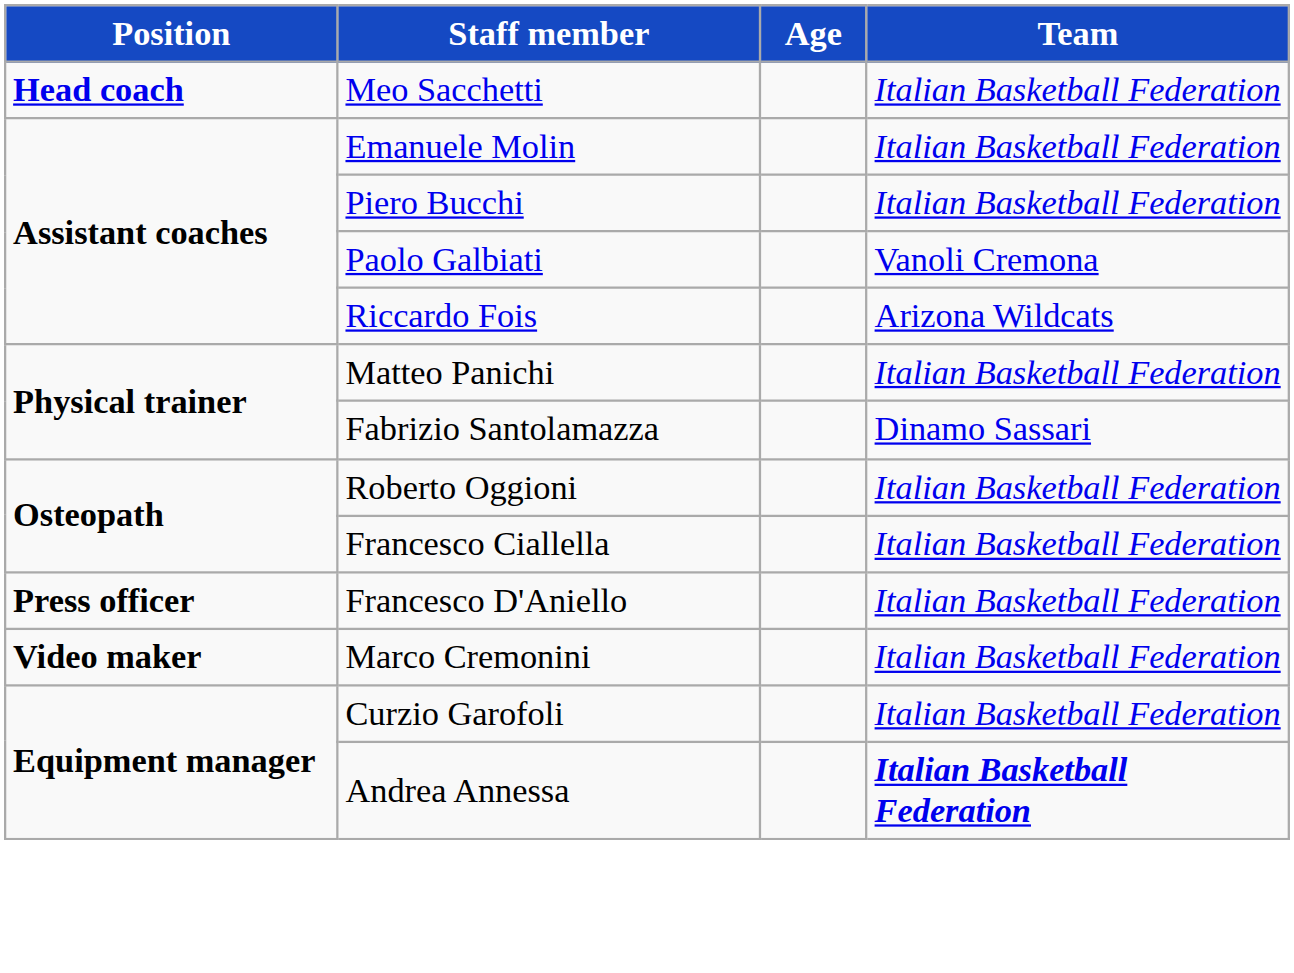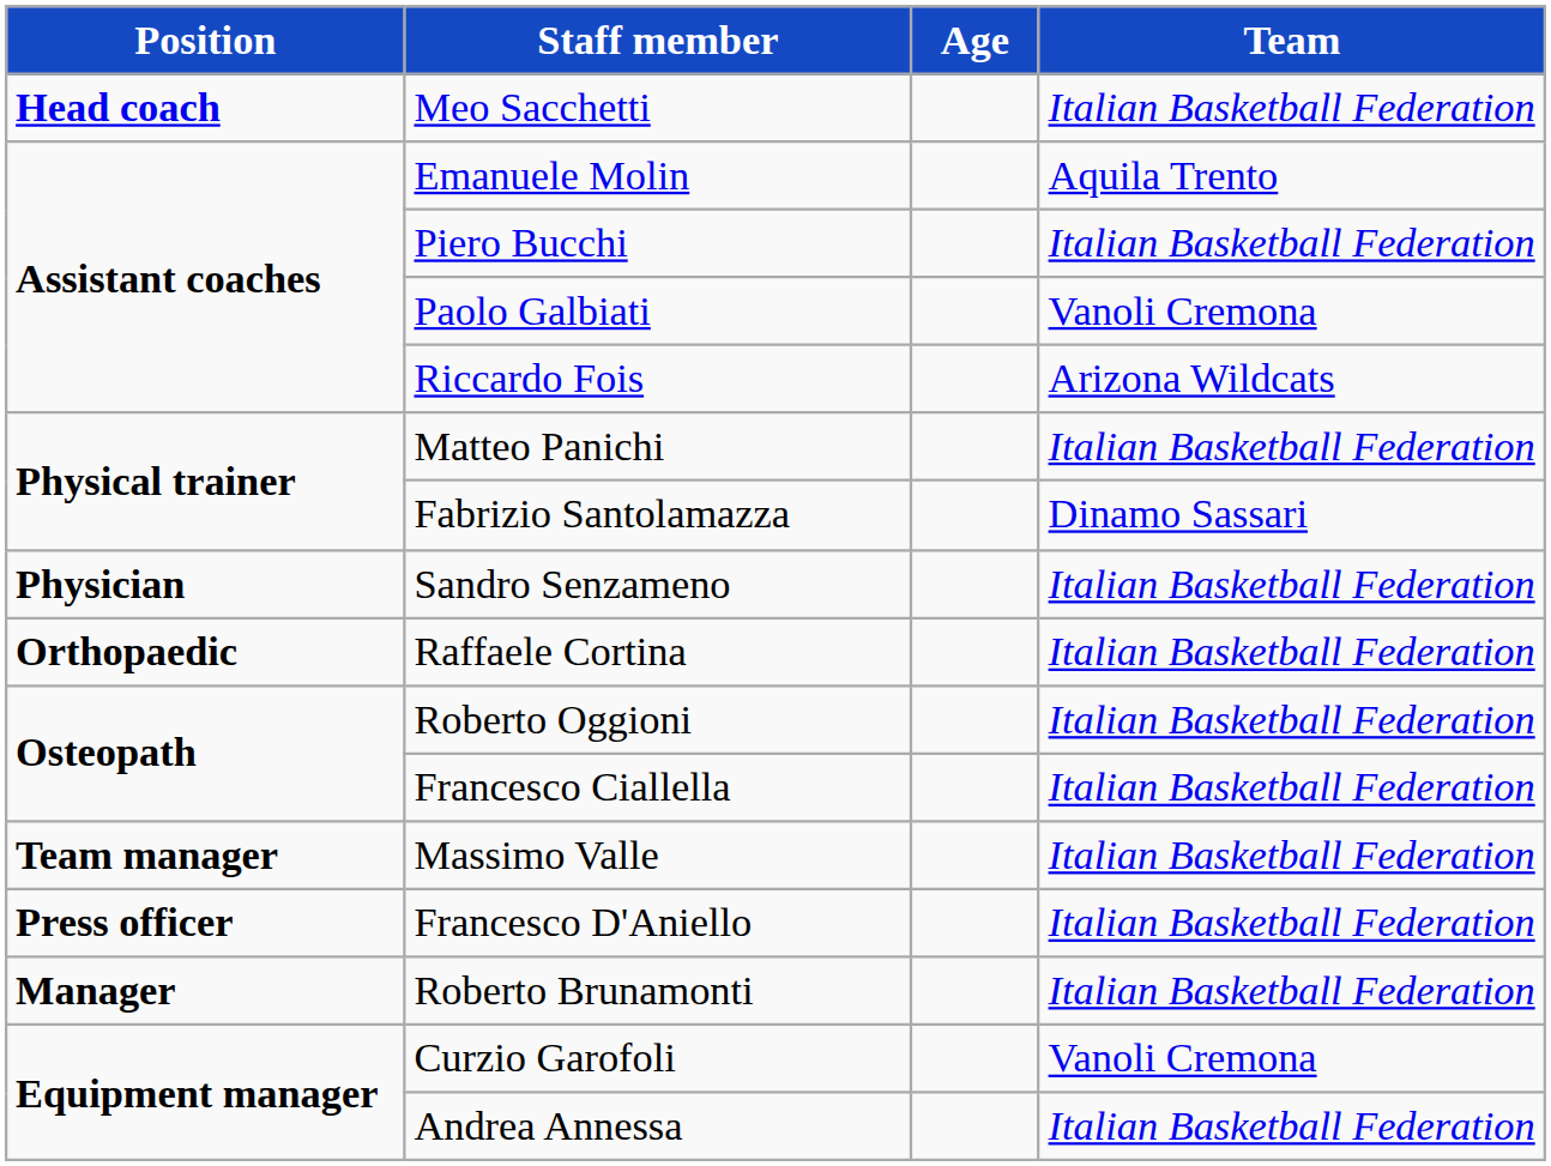Emanuele Molin | Team: Italian Basketball Federation -> Aquila Trento
+ row: Physician | Sandro Senzameno | Italian Basketball Federation
+ row: Orthopaedic | Raffaele Cortina | Italian Basketball Federation
+ row: Team manager | Massimo Valle | Italian Basketball Federation
+ row: Manager | Roberto Brunamonti | Italian Basketball Federation
- row: Video maker | Marco Cremonini | Italian Basketball Federation
Curzio Garofoli | Team: Italian Basketball Federation -> Vanoli Cremona
Andrea Annessa | Team: bold -> normal
